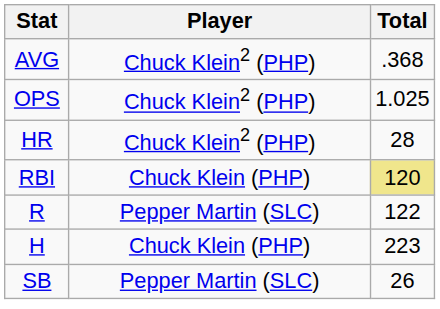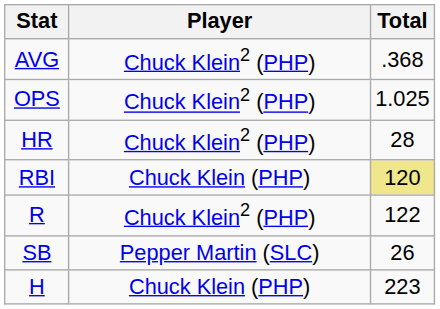R | Player: Pepper Martin (SLC) -> Chuck Klein2 (PHP)
rows swapped: H <-> SB
